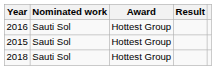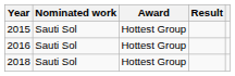rows swapped: 2015 <-> 2016
